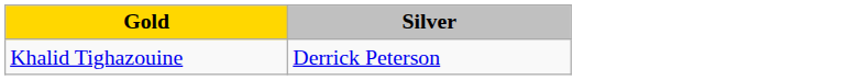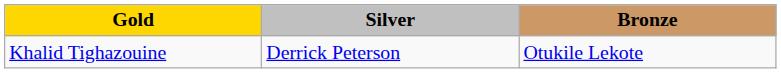+ column: Bronze | Otukile Lekote
